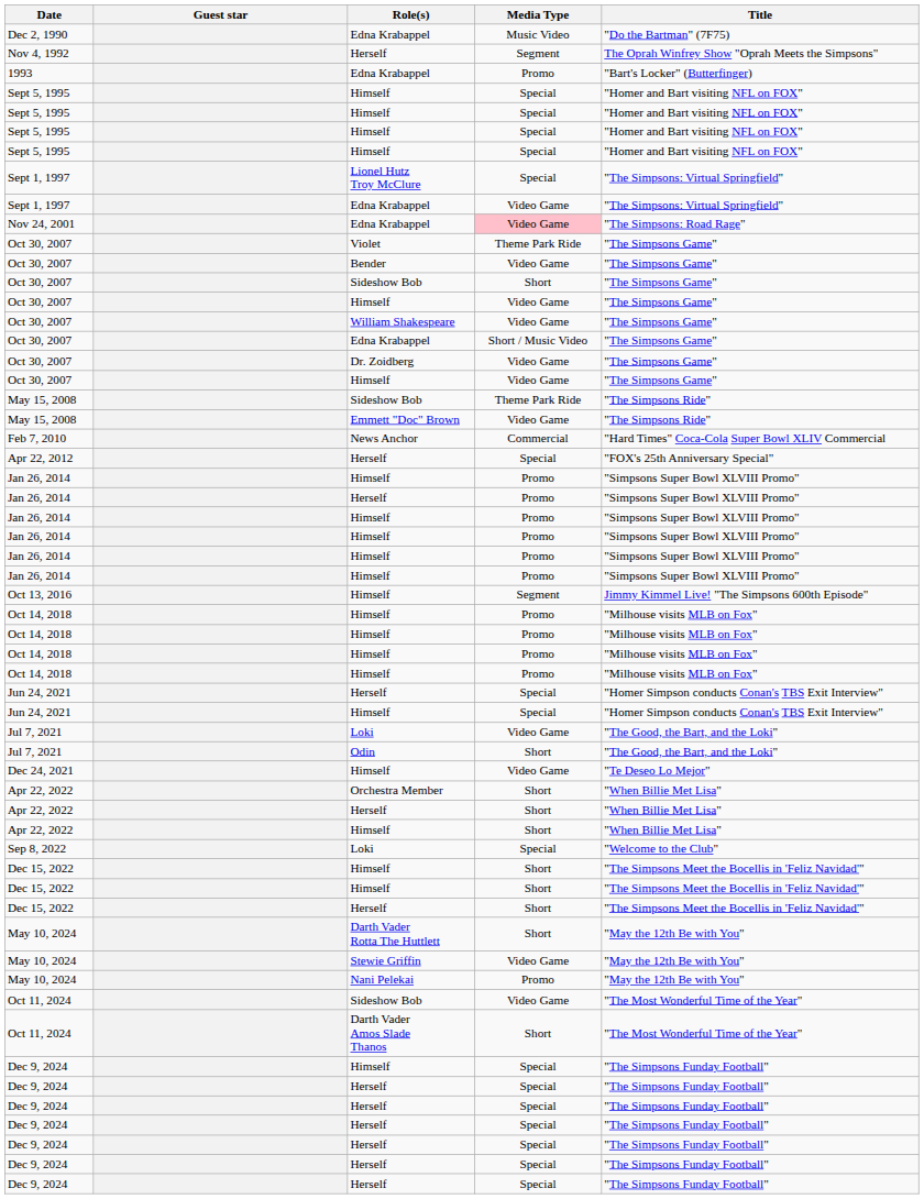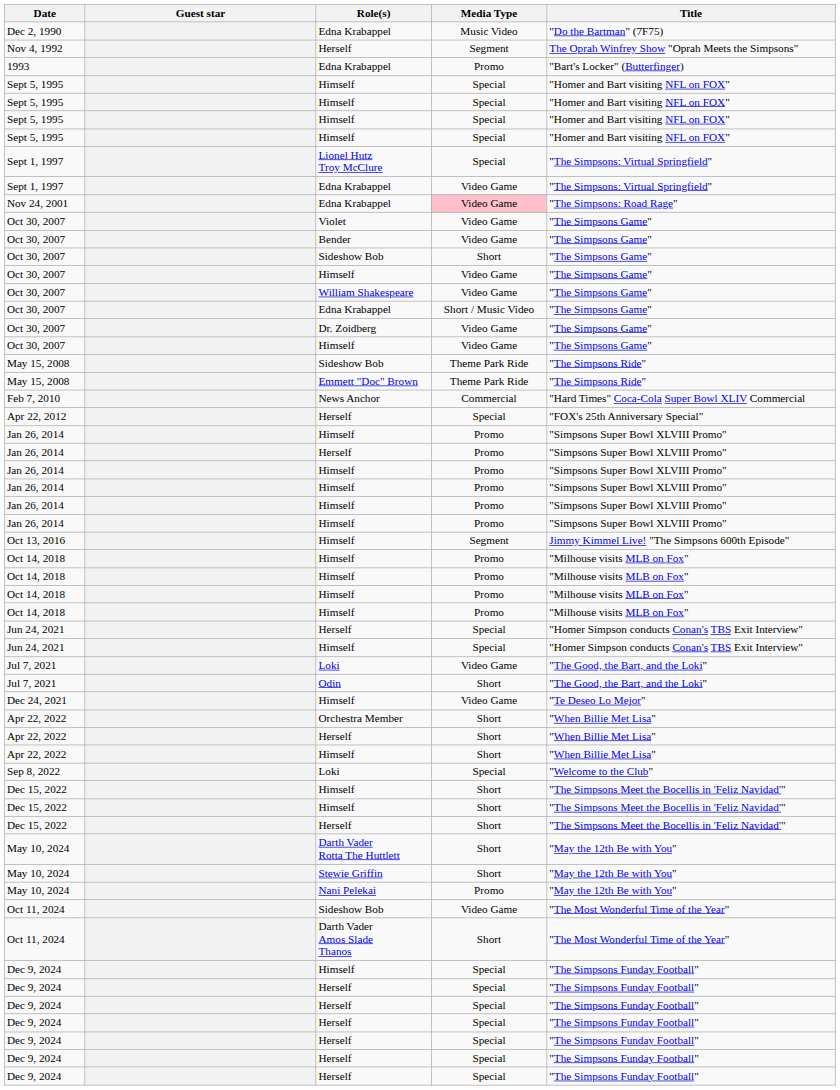Oct 30, 2007 / Violet | Media Type: Theme Park Ride -> Video Game
May 15, 2008 / Emmett "Doc" Brown | Media Type: Video Game -> Theme Park Ride
May 10, 2024 / Stewie Griffin | Media Type: Video Game -> Short
